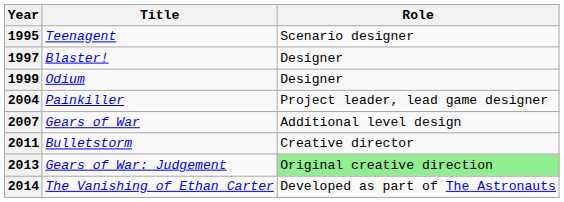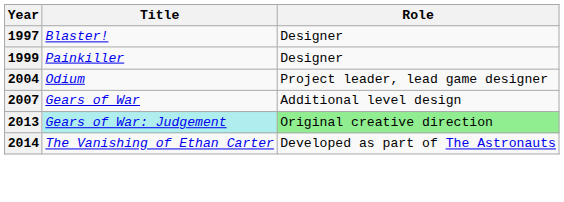- row: 1995 | Teenagent | Scenario designer
1999 | Title: Odium -> Painkiller
2004 | Title: Painkiller -> Odium
- row: 2011 | Bulletstorm | Creative director
2013 | Title: no background -> paleturquoise background
